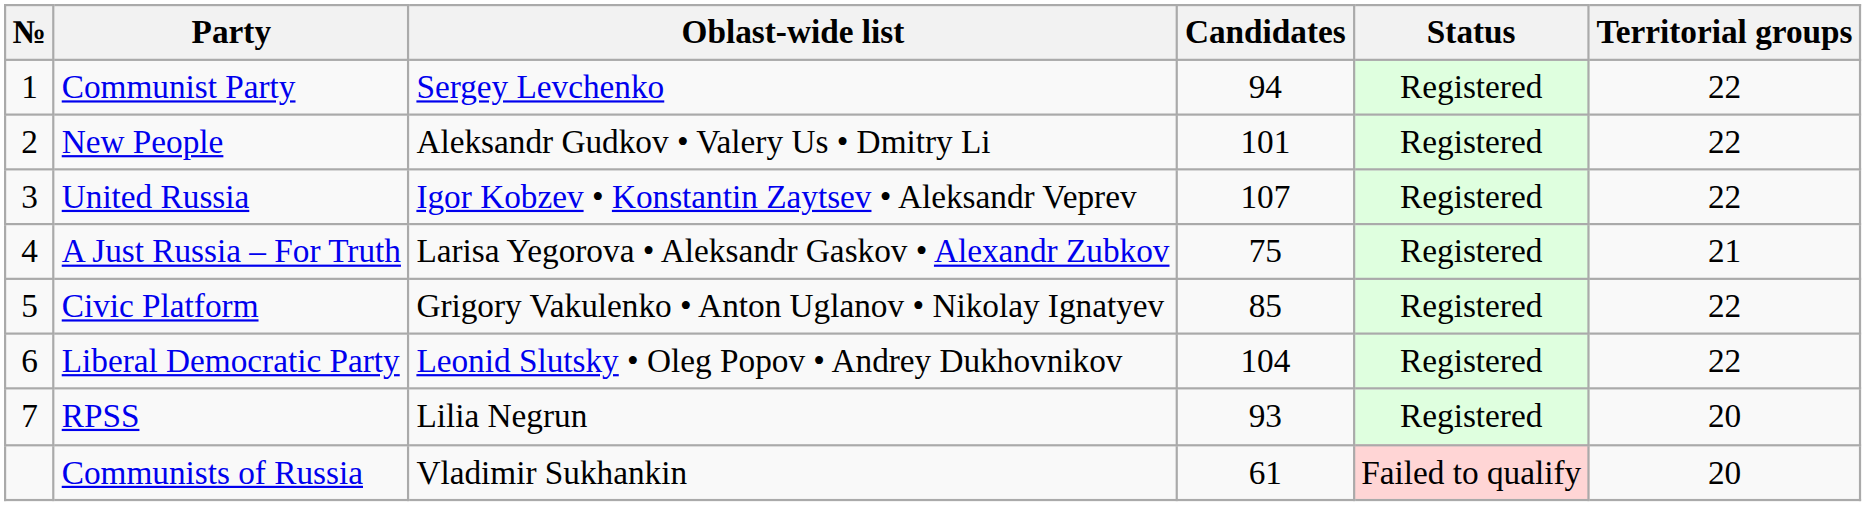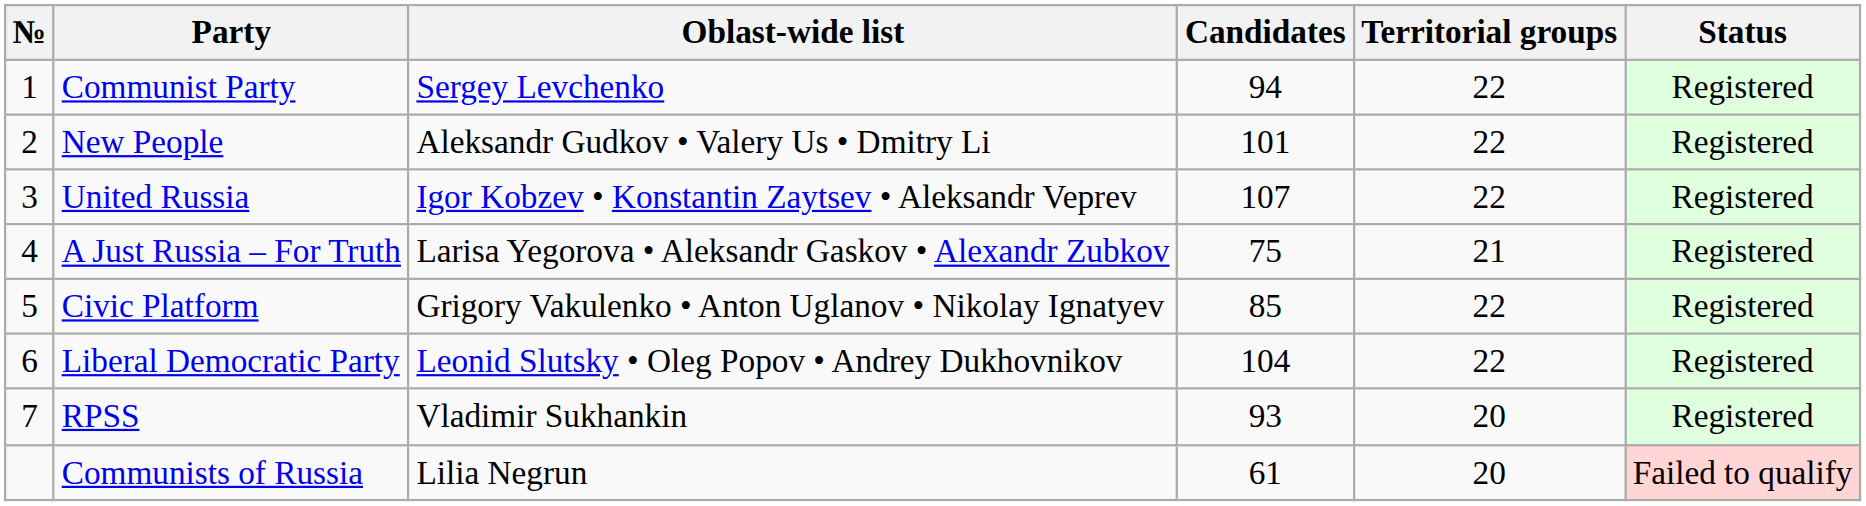columns swapped: Territorial groups <-> Status
RPSS | Oblast-wide list: Lilia Negrun -> Vladimir Sukhankin
Communists of Russia | Oblast-wide list: Vladimir Sukhankin -> Lilia Negrun
